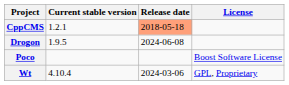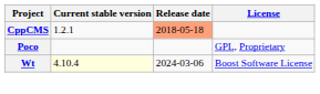- row: Drogon | 1.9.5 | 2024-06-08
Poco | License: Boost Software License -> GPL, Proprietary
Wt | Current stable version: no background -> lightyellow background
Wt | License: GPL, Proprietary -> Boost Software License
